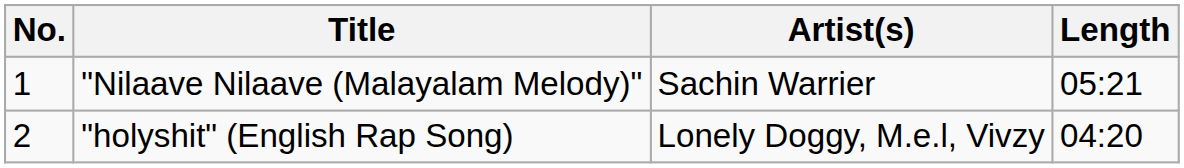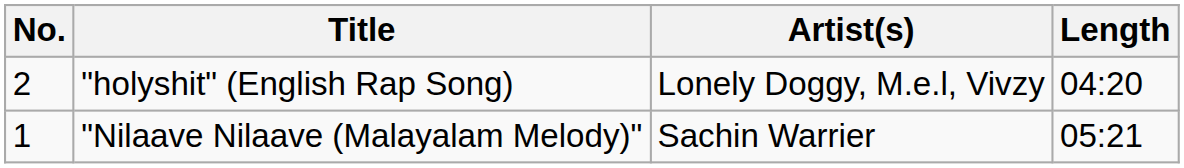rows swapped: "Nilaave Nilaave (Malayalam Melody)" <-> "holyshit" (English Rap Song)
